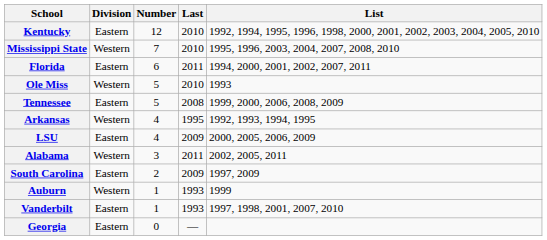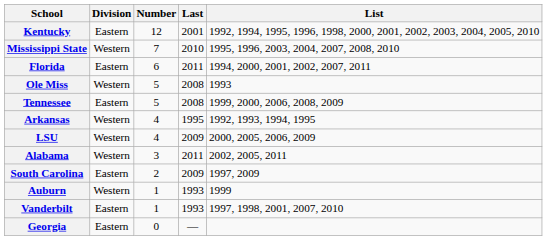Kentucky | Last: 2010 -> 2001
Ole Miss | Last: 2010 -> 2008
LSU | Division: Eastern -> Western
